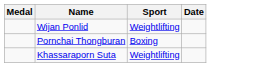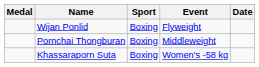+ column: Event | Flyweight | Middleweight | Women's -58 kg
Wijan Ponlid | Sport: Weightlifting -> Boxing
Khassaraporn Suta | Sport: Weightlifting -> Boxing
